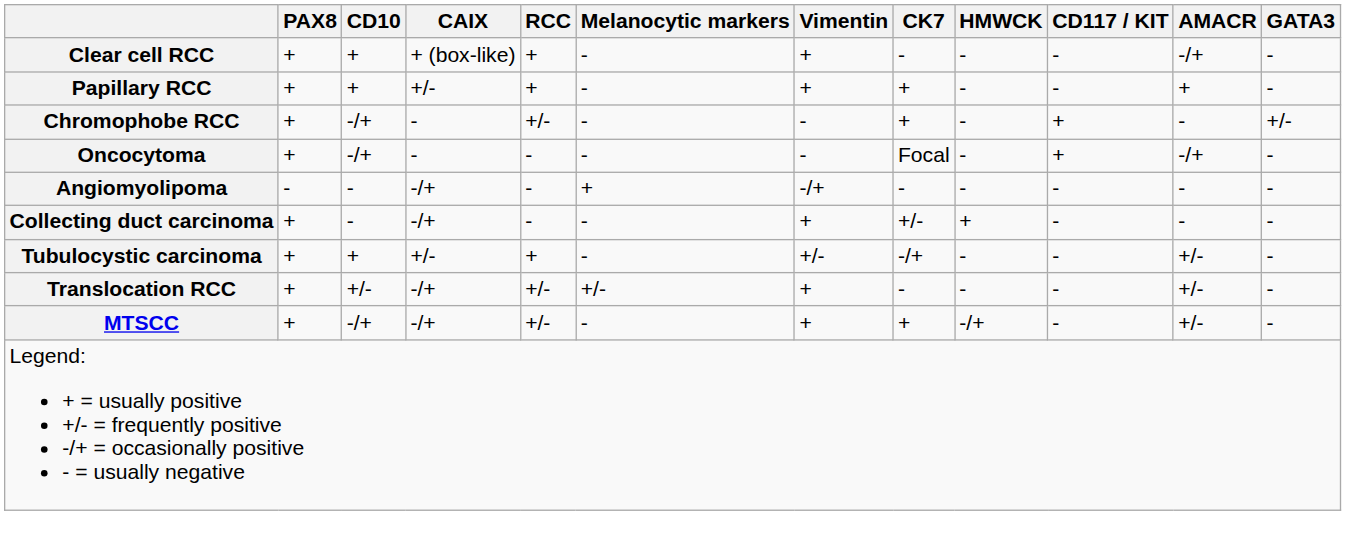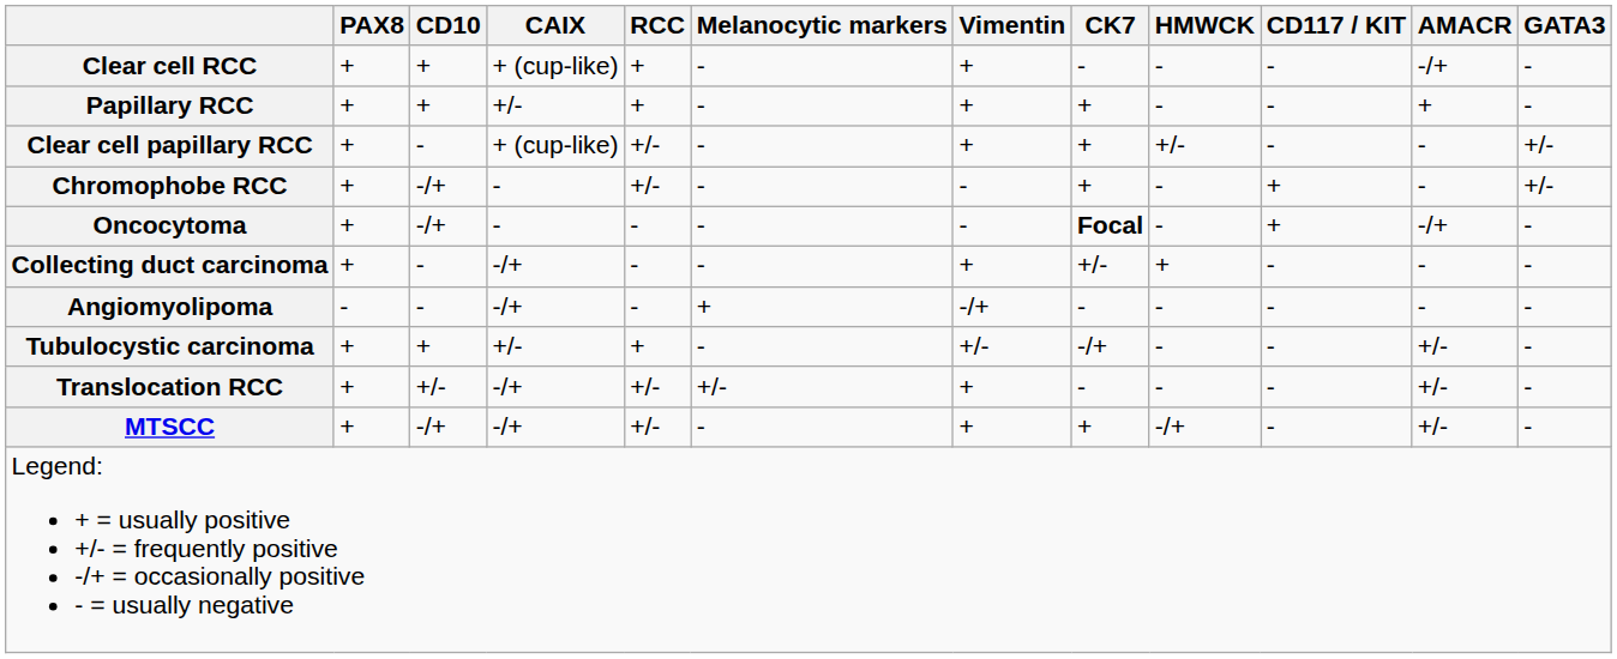Clear cell RCC | CAIX: + (box-like) -> + (cup-like)
+ row: Clear cell papillary RCC | + | - | + (cup-like) | +/- | - | + | + | +/- | - | - | +/-
Oncocytoma | CK7: normal -> bold
rows swapped: Angiomyolipoma <-> Collecting duct carcinoma
